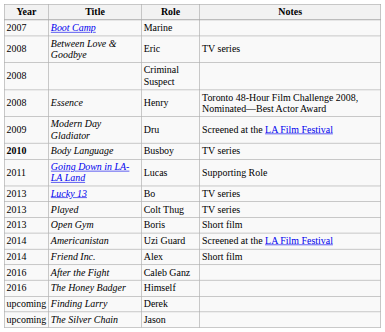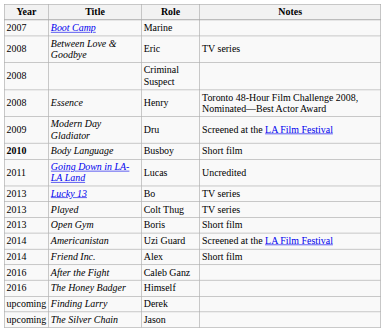Body Language | Notes: TV series -> Short film
Going Down in LA-LA Land | Notes: Supporting Role -> Uncredited
